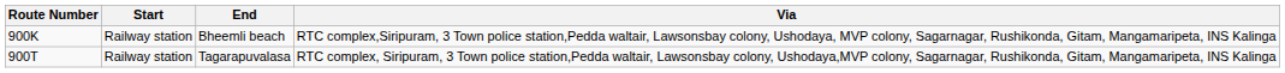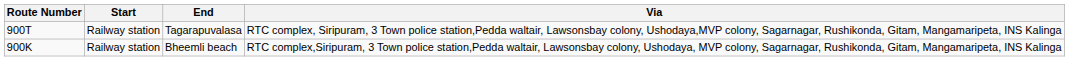rows swapped: Bheemli beach <-> Tagarapuvalasa
